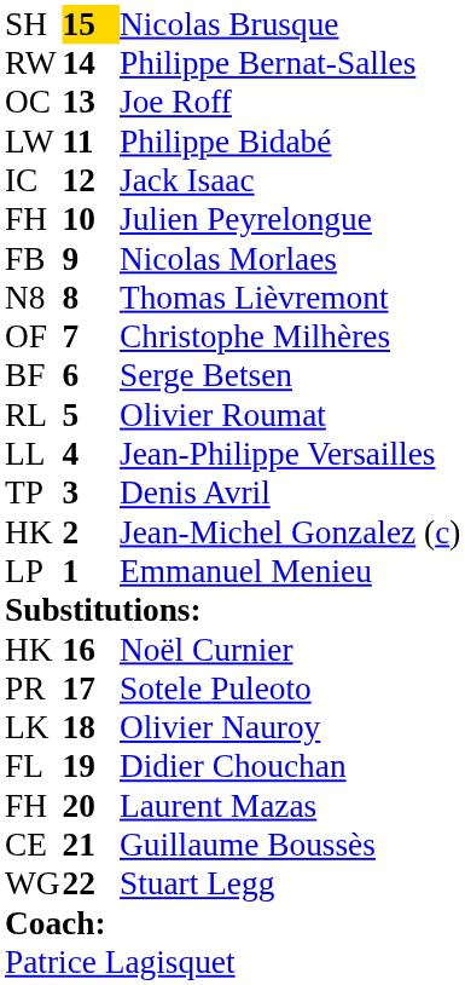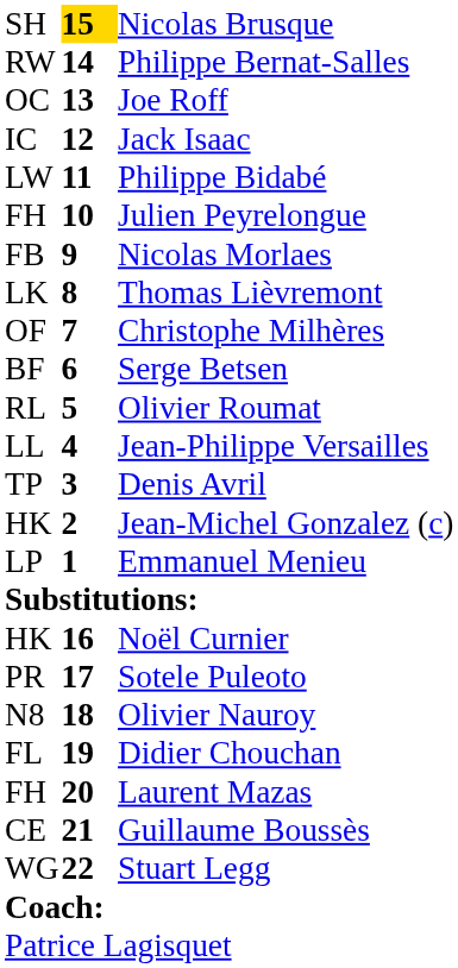rows swapped: Jack Isaac <-> Philippe Bidabé
Thomas Lièvremont | column 1: N8 -> LK
Olivier Nauroy | column 1: LK -> N8
